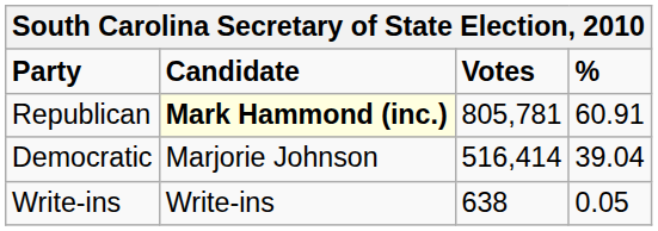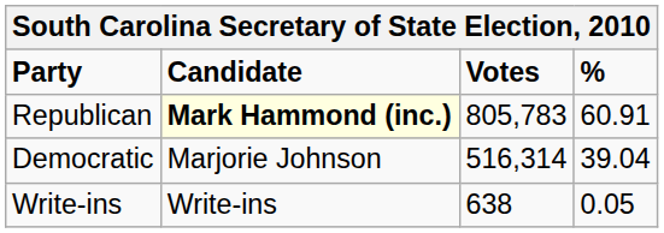Republican | Votes: 805,781 -> 805,783
Democratic | Votes: 516,414 -> 516,314
